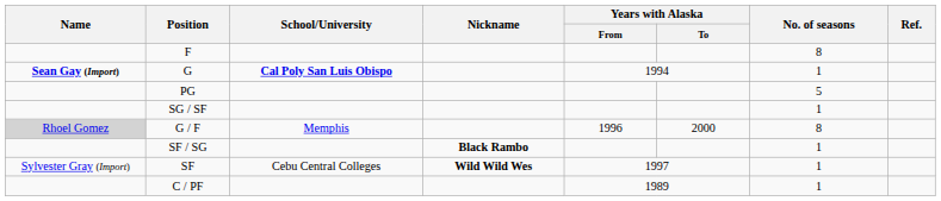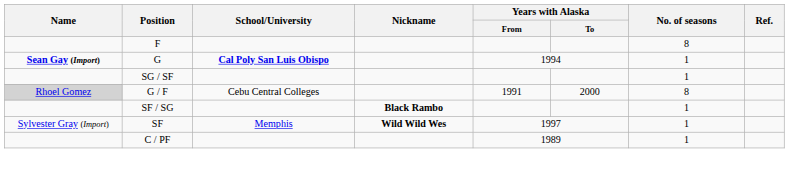- row: PG | 5
G / F | School/University: Memphis -> Cebu Central Colleges
G / F | Years with Alaska / From: 1996 -> 1991
SF | School/University: Cebu Central Colleges -> Memphis
